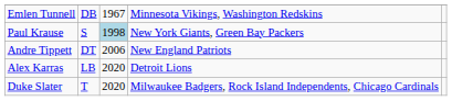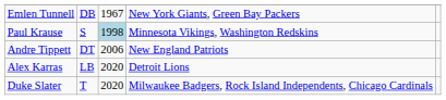Emlen Tunnell | column 4: Minnesota Vikings, Washington Redskins -> New York Giants, Green Bay Packers
Paul Krause | column 4: New York Giants, Green Bay Packers -> Minnesota Vikings, Washington Redskins
